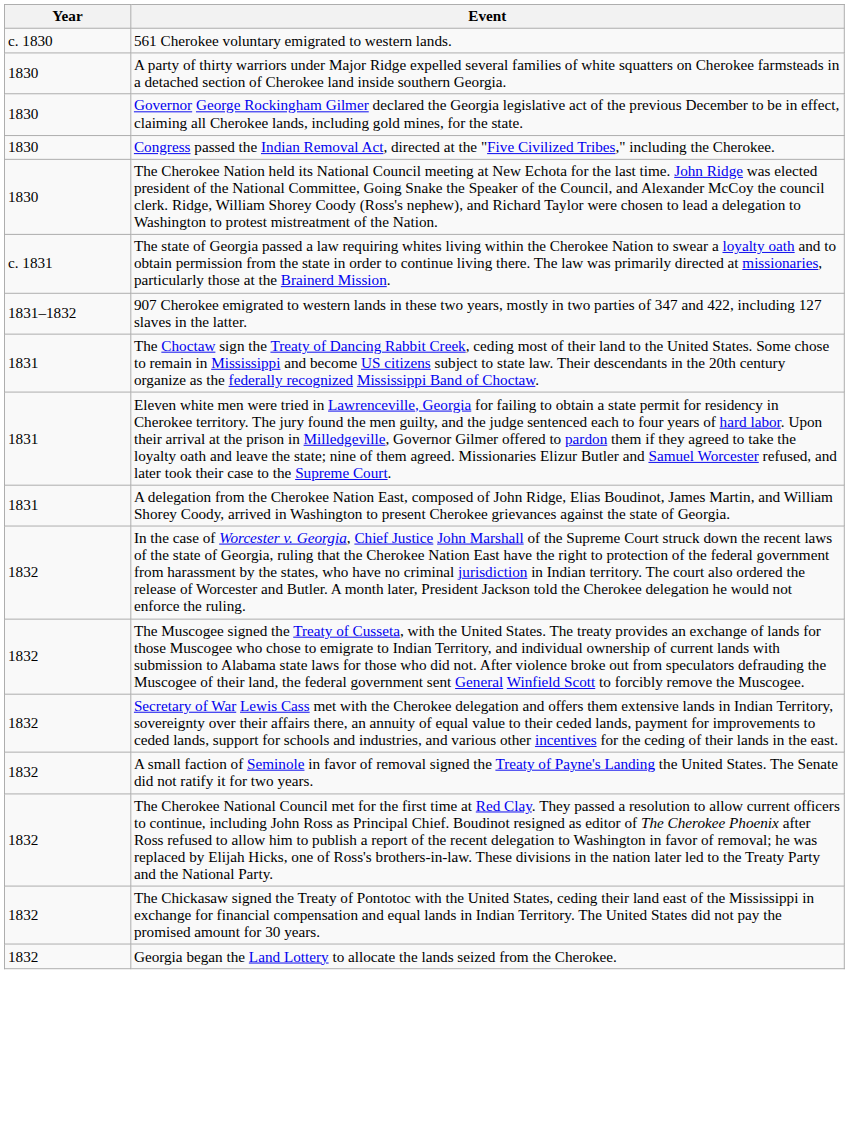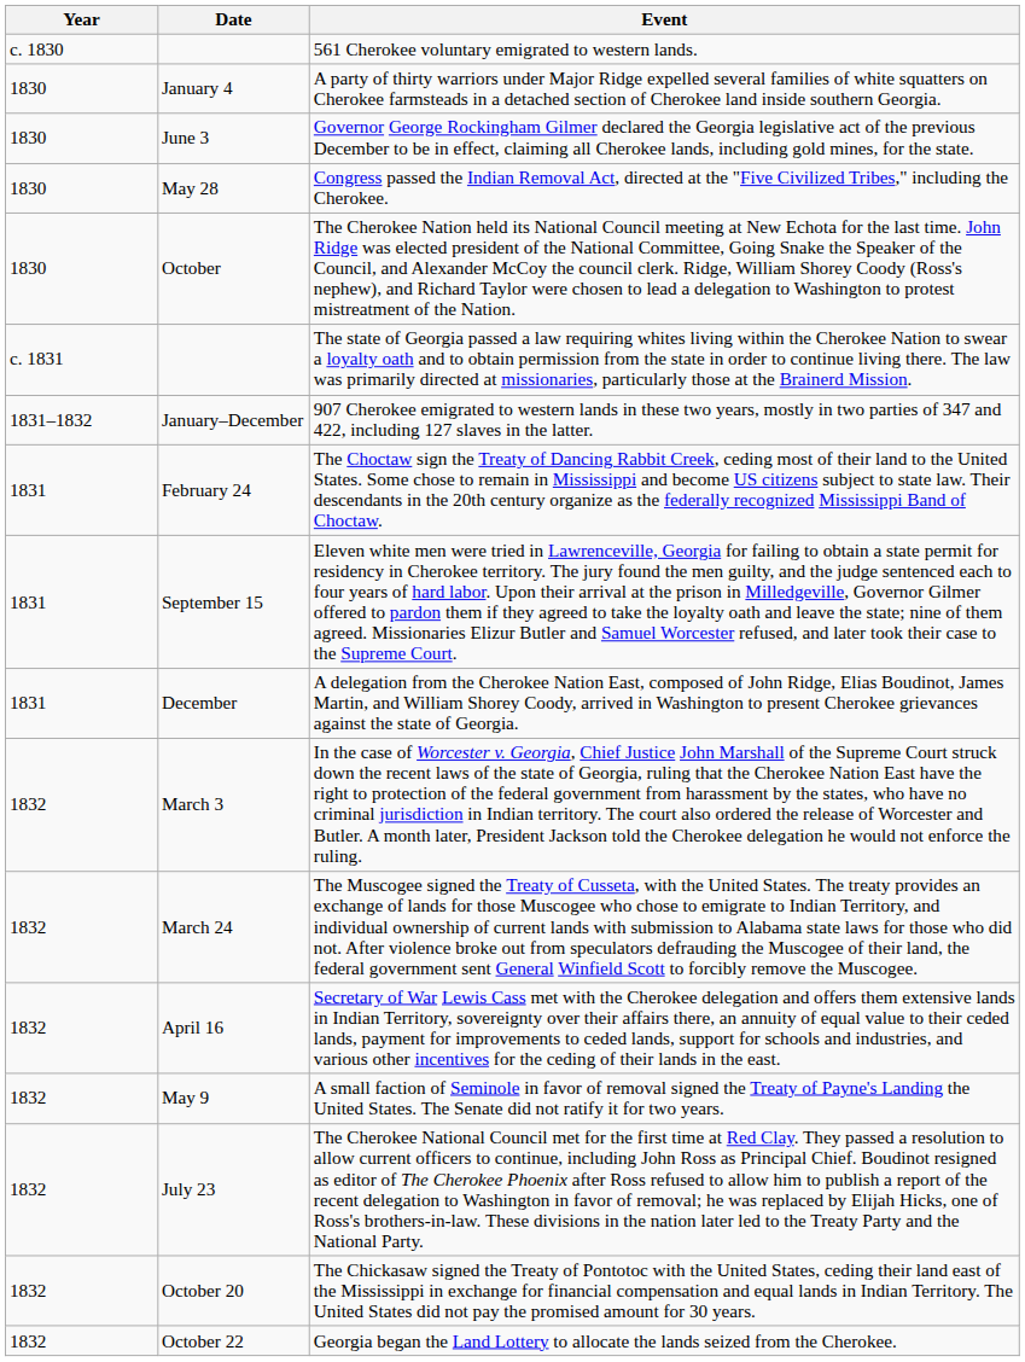+ column: Date | January 4 | June 3 | May 28 | October | January–December | February 24 | September 15 | December | March 3 | March 24 | April 16 | May 9 | July 23 | October 20 | October 22
